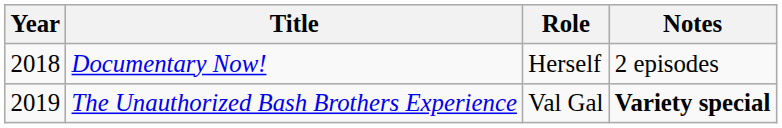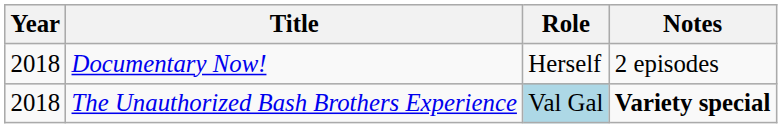The Unauthorized Bash Brothers Experience | Year: 2019 -> 2018
The Unauthorized Bash Brothers Experience | Role: no background -> lightblue background
